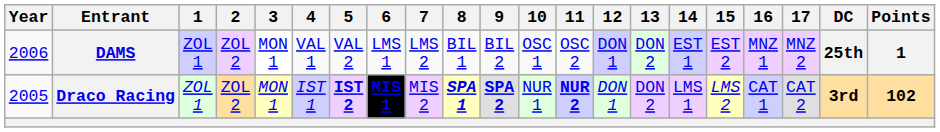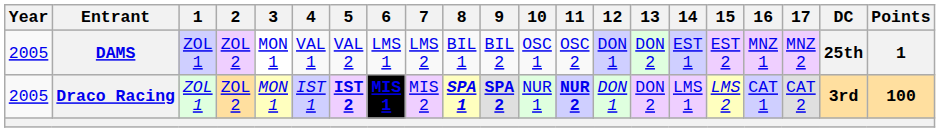DAMS | Year: 2006 -> 2005
Draco Racing | Points: 102 -> 100
